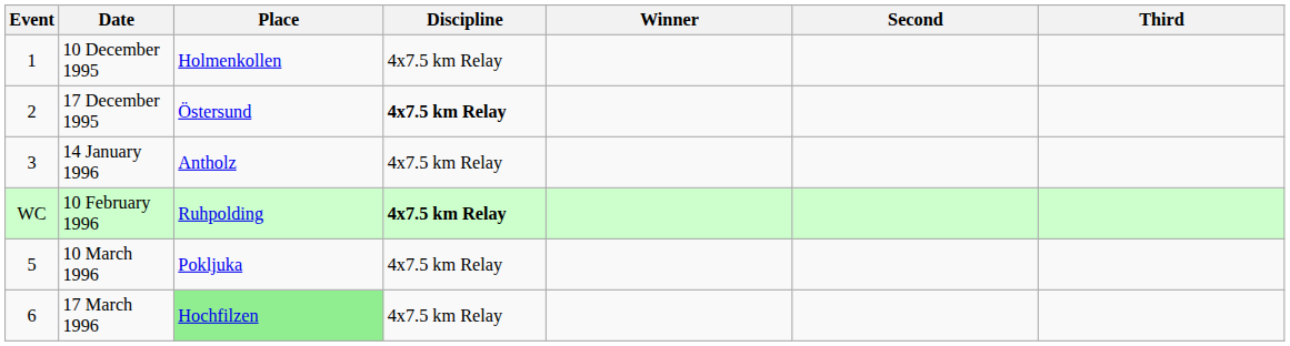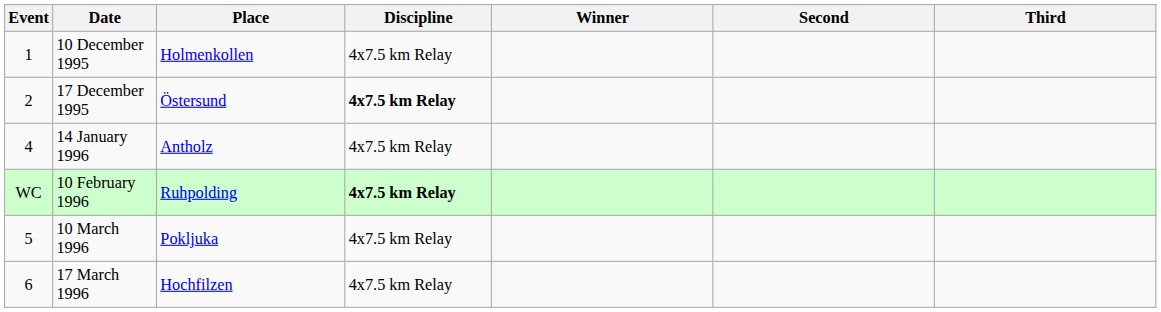14 January 1996 | Event: 3 -> 4
17 March 1996 | Place: lightgreen background -> no background
